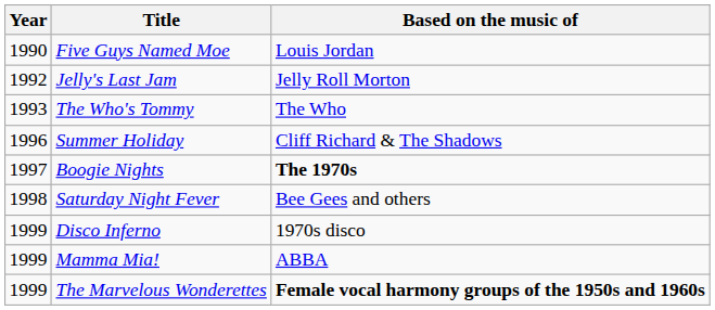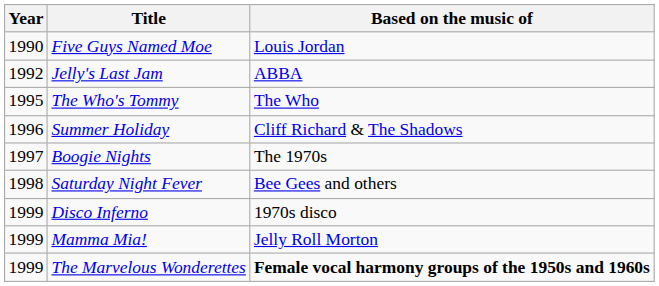Jelly's Last Jam | Based on the music of: Jelly Roll Morton -> ABBA
The Who's Tommy | Year: 1993 -> 1995
Boogie Nights | Based on the music of: bold -> normal
Mamma Mia! | Based on the music of: ABBA -> Jelly Roll Morton
